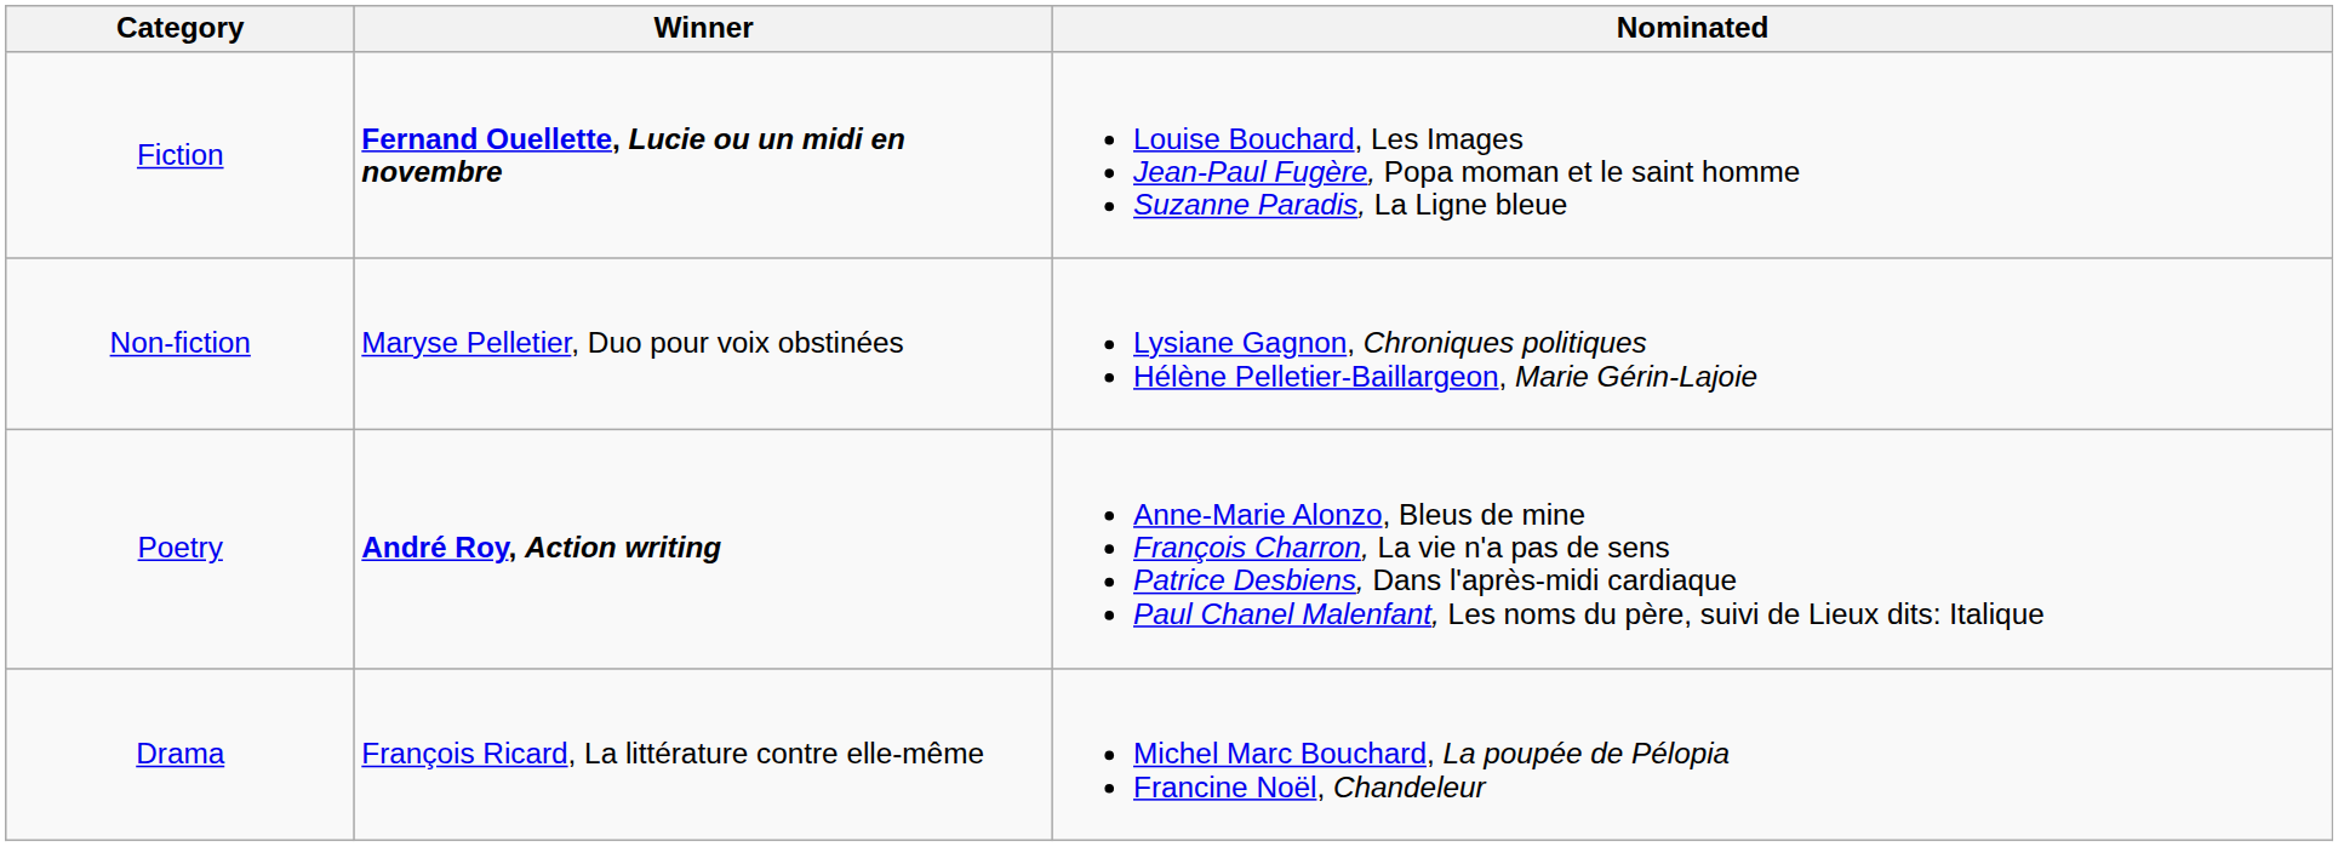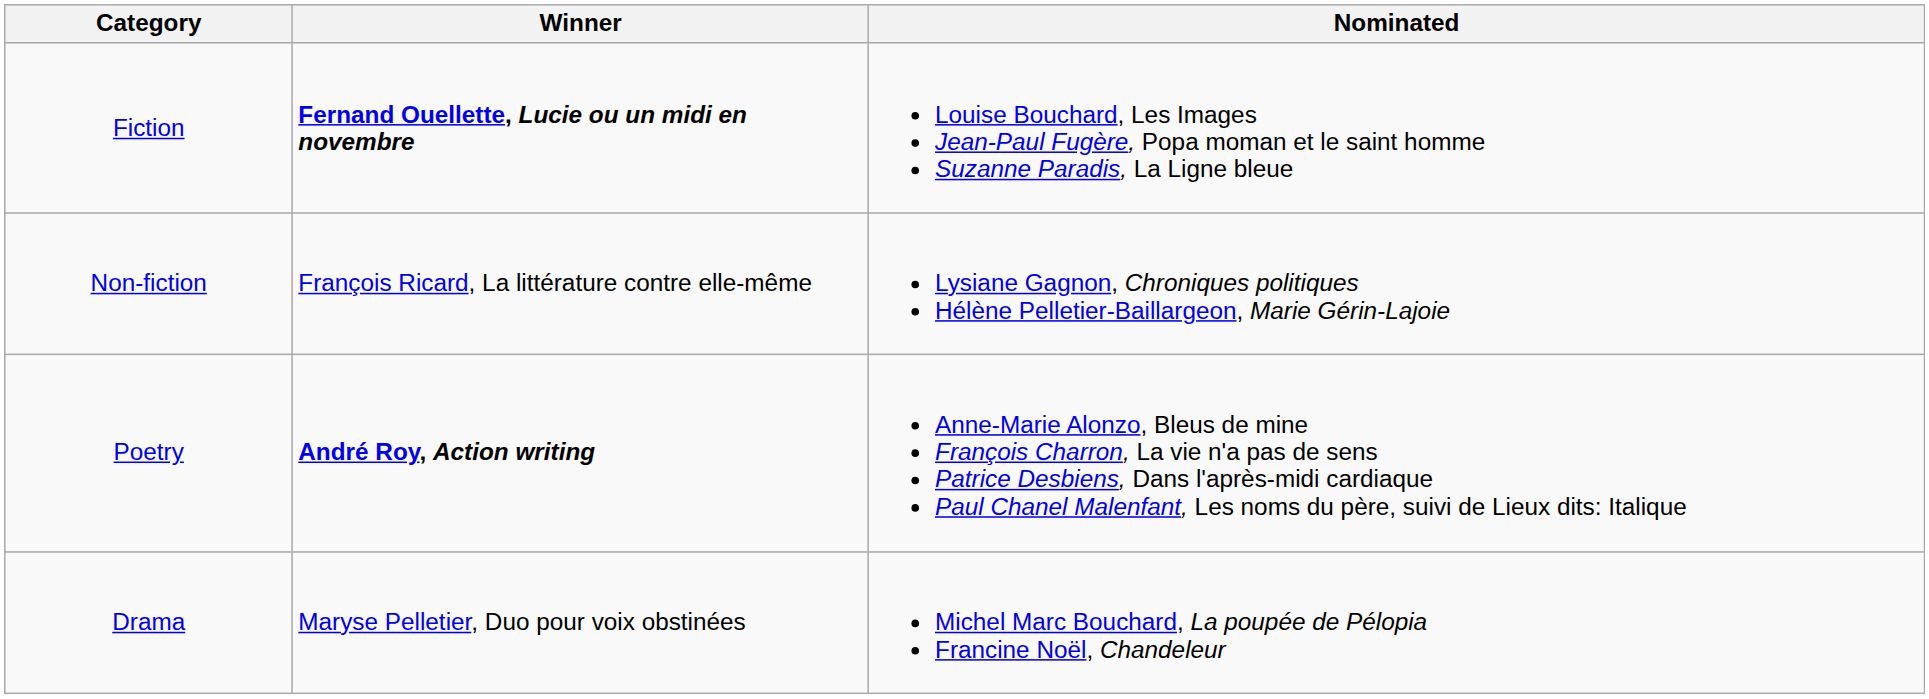Non-fiction | Winner: Maryse Pelletier, Duo pour voix obstinées -> François Ricard, La littérature contre elle-même
Drama | Winner: François Ricard, La littérature contre elle-même -> Maryse Pelletier, Duo pour voix obstinées
